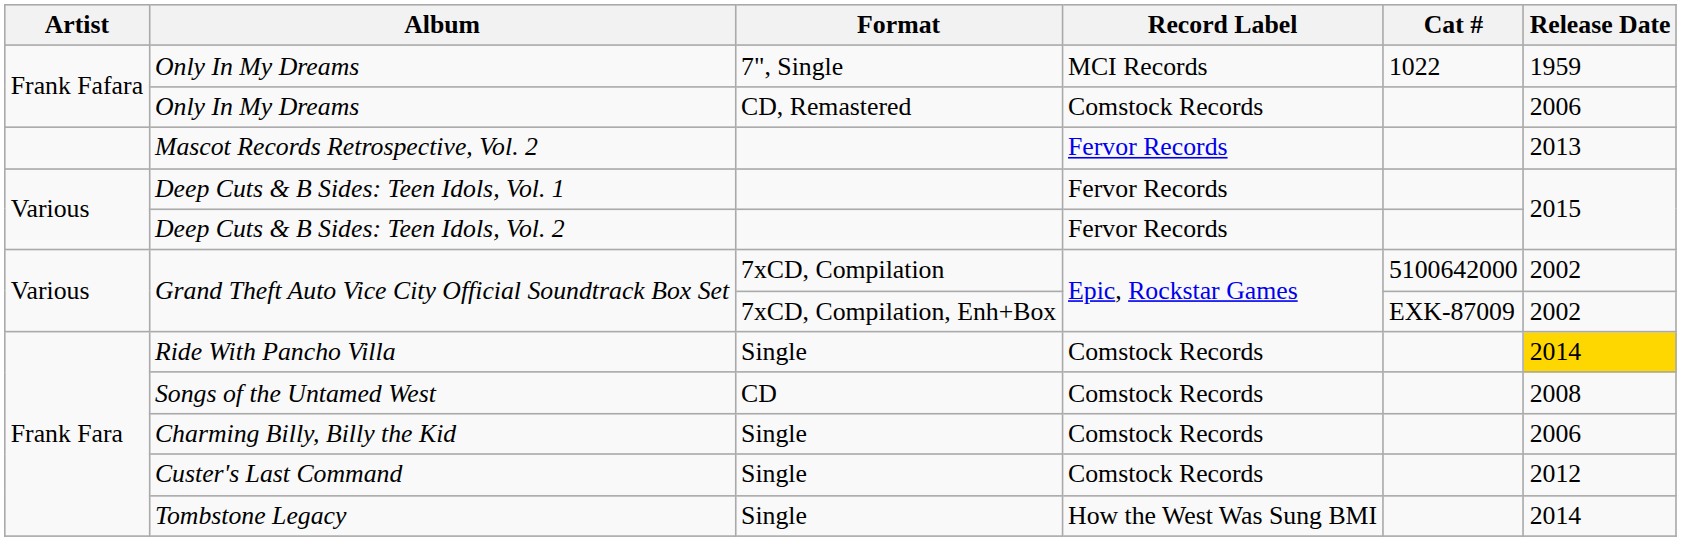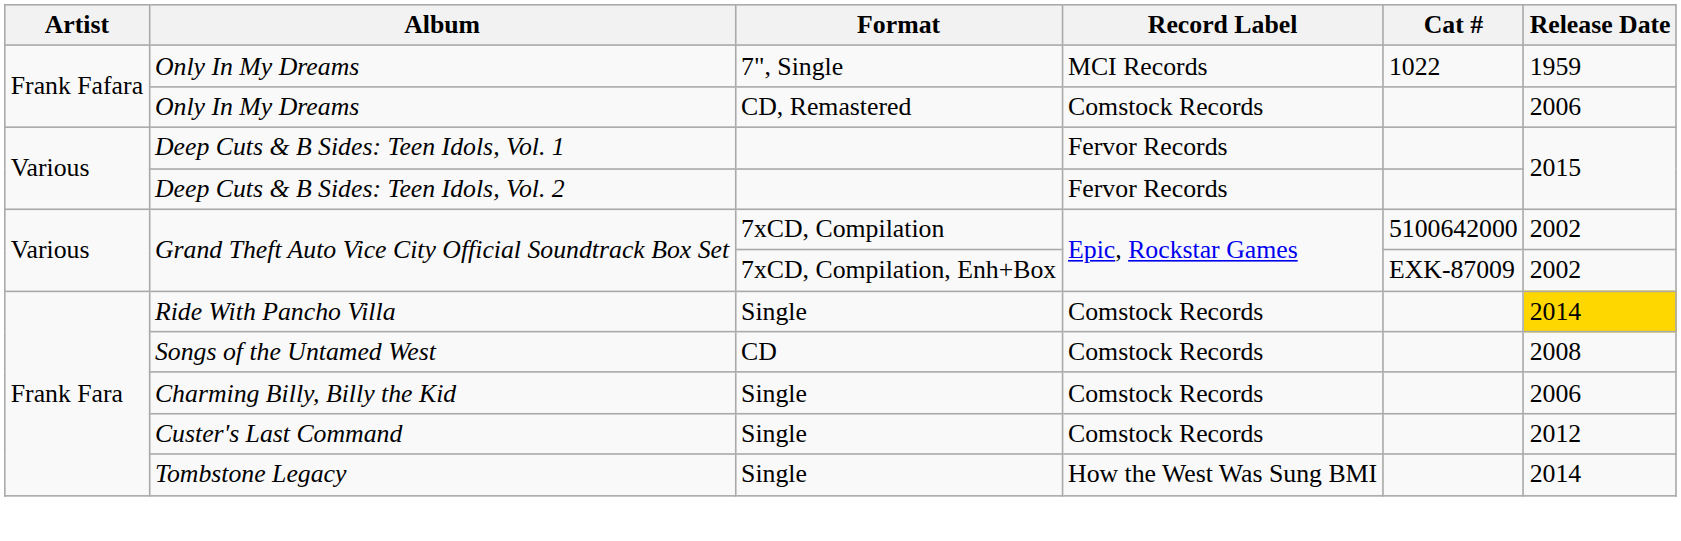- row: Mascot Records Retrospective, Vol. 2 | Fervor Records | 2013
